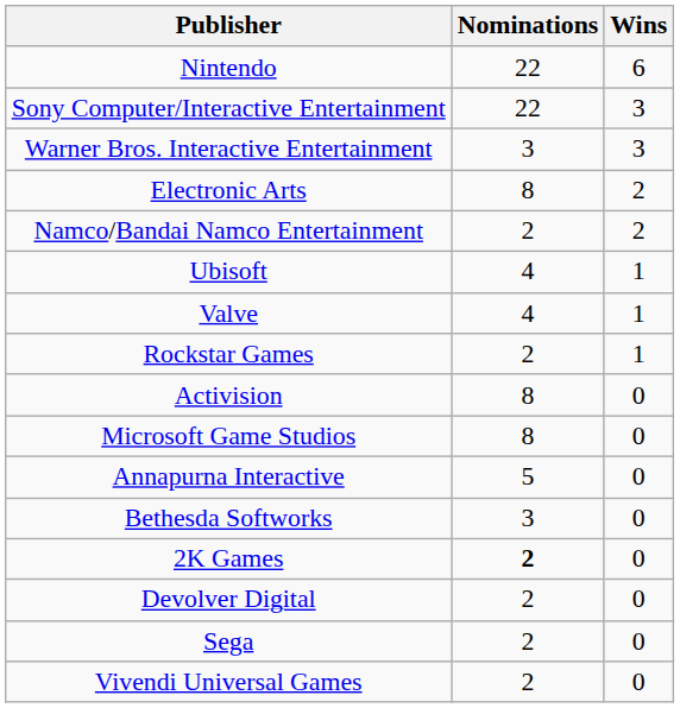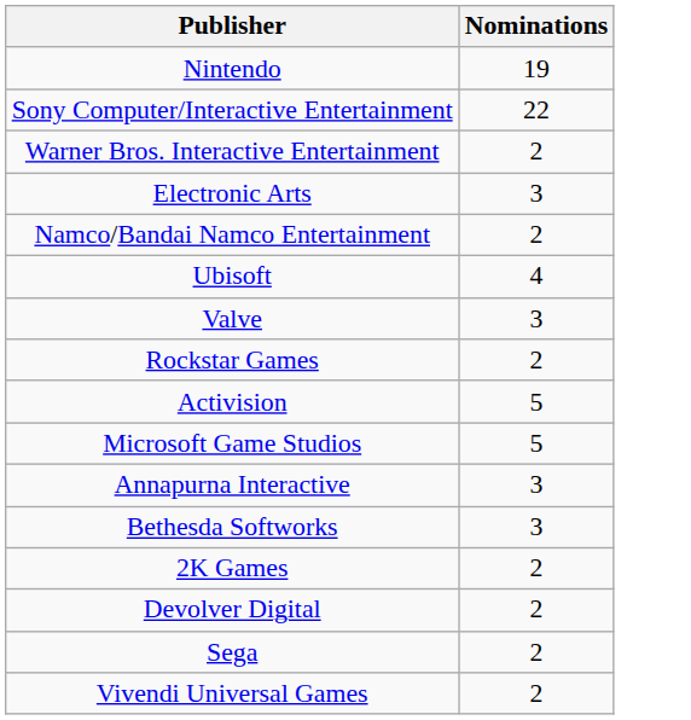- column: Wins | 6 | 3 | 3 | 2 | 2 | 1 | 1 | 1 | 0 | 0 | 0 | 0 | 0 | 0 | 0 | 0
Nintendo | Nominations: 22 -> 19
Warner Bros. Interactive Entertainment | Nominations: 3 -> 2
Electronic Arts | Nominations: 8 -> 3
Valve | Nominations: 4 -> 3
Activision | Nominations: 8 -> 5
Microsoft Game Studios | Nominations: 8 -> 5
Annapurna Interactive | Nominations: 5 -> 3
2K Games | Nominations: bold -> normal
